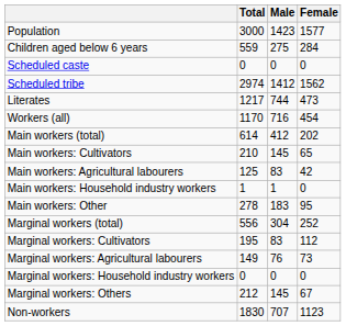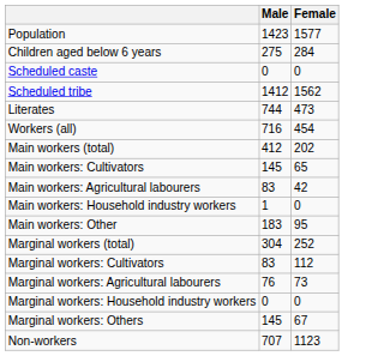- column: Total | 3000 | 559 | 0 | 2974 | 1217 | 1170 | 614 | 210 | 125 | 1 | 278 | 556 | 195 | 149 | 0 | 212 | 1830
